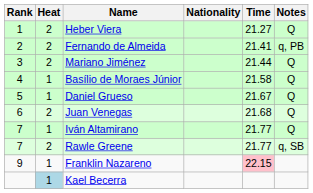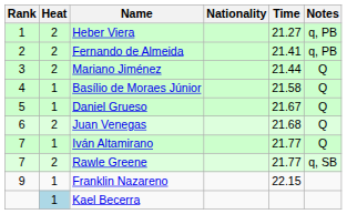Heber Viera | Notes: Q -> q, PB
Franklin Nazareno | Time: pink background -> no background
